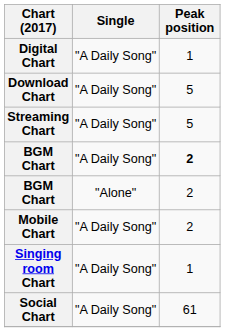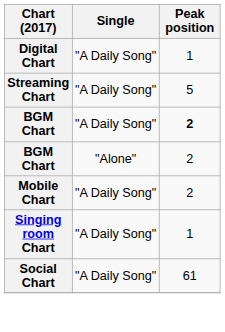- row: Download Chart | "A Daily Song" | 5
